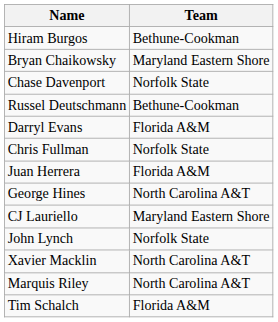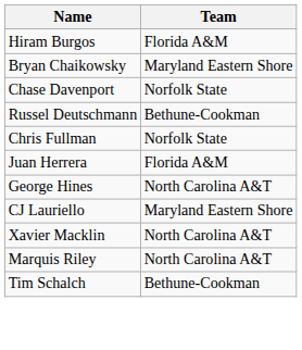Hiram Burgos | Team: Bethune-Cookman -> Florida A&M
- row: Darryl Evans | Florida A&M
- row: John Lynch | Norfolk State
Tim Schalch | Team: Florida A&M -> Bethune-Cookman
